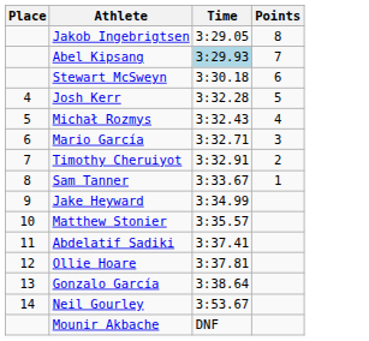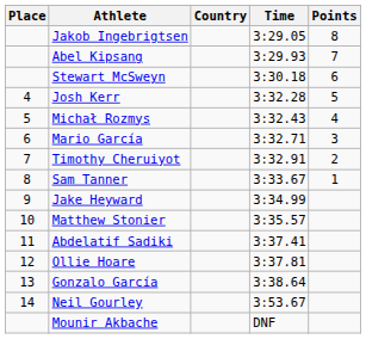+ column: Country
Abel Kipsang | Time: lightblue background -> no background
